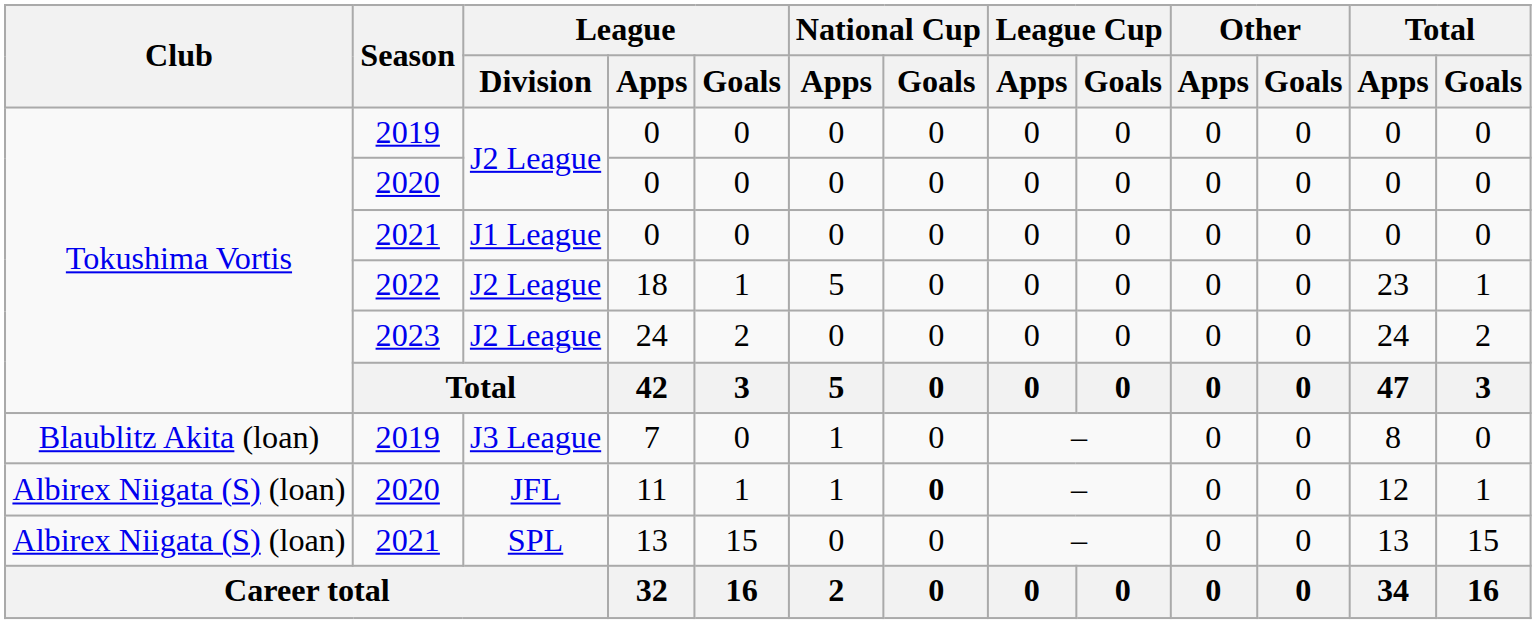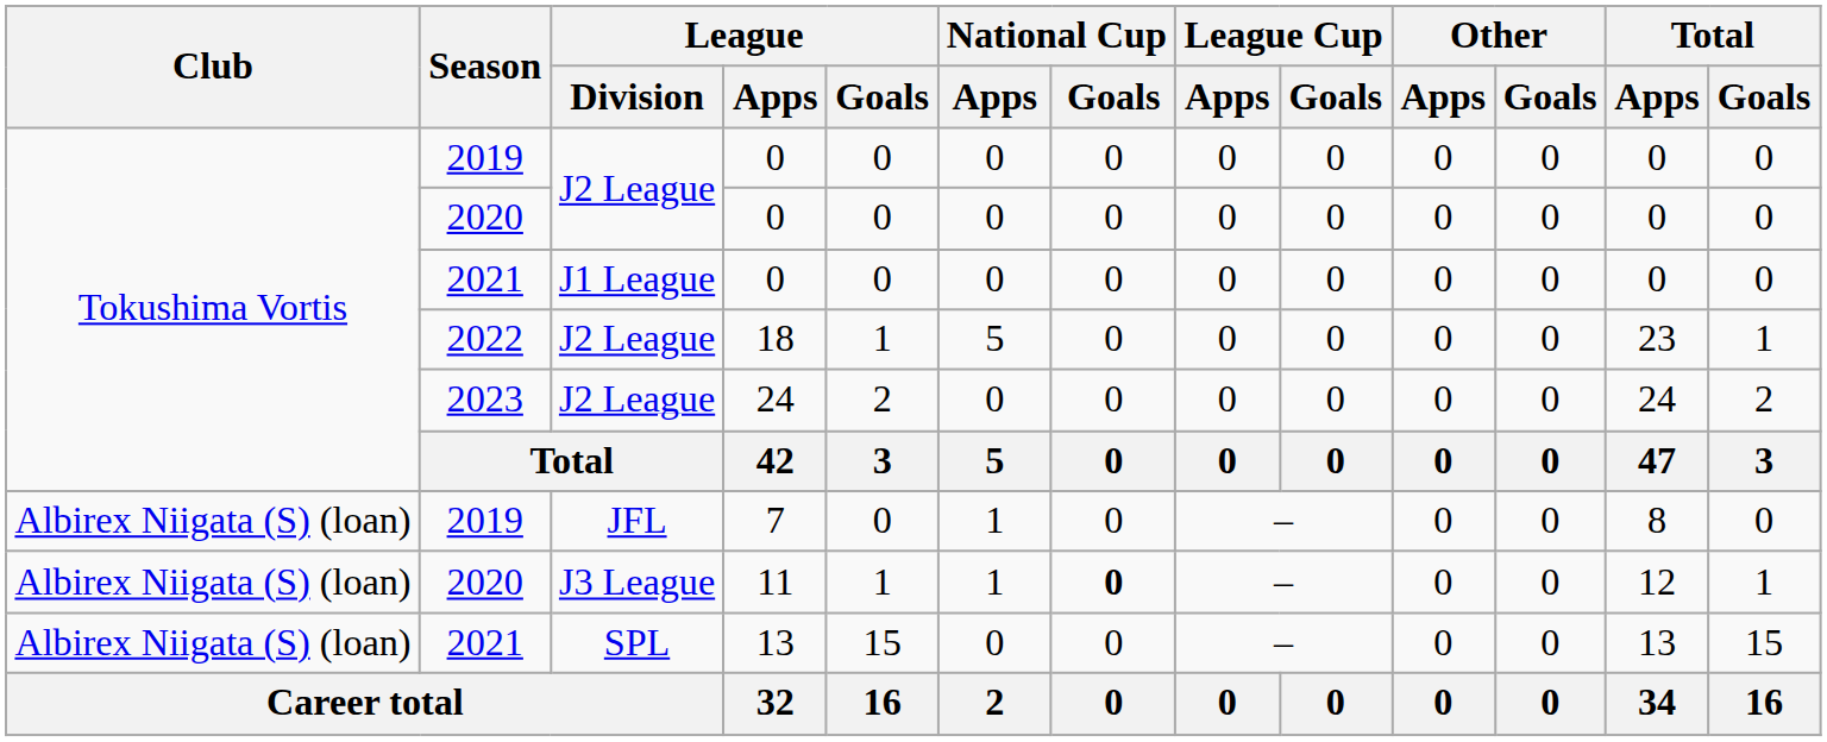7 | Club: Blaublitz Akita (loan) -> Albirex Niigata (S) (loan)
7 | League / Division: J3 League -> JFL
11 | League / Division: JFL -> J3 League
